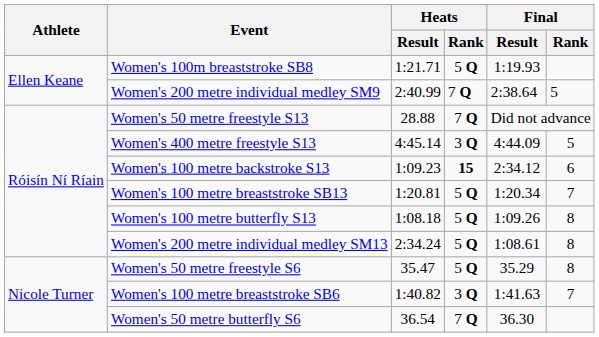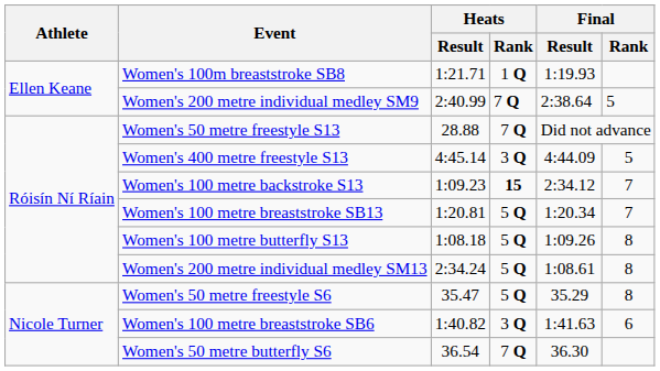Women's 100m breaststroke SB8 | Heats / Rank: 5 Q -> 1 Q
Women's 100 metre backstroke S13 | Final / Rank: 6 -> 7
Women's 100 metre breaststroke SB6 | Final / Rank: 7 -> 6
